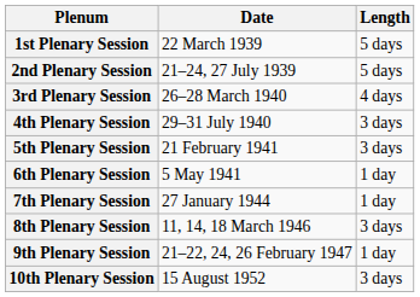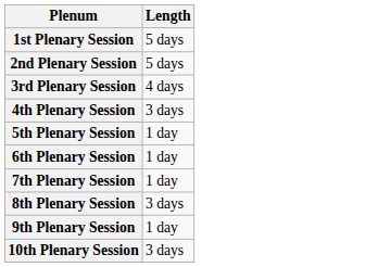- column: Date | 22 March 1939 | 21–24, 27 July 1939 | 26–28 March 1940 | 29–31 July 1940 | 21 February 1941 | 5 May 1941 | 27 January 1944 | 11, 14, 18 March 1946 | 21–22, 24, 26 February 1947 | 15 August 1952
5th Plenary Session | Length: 3 days -> 1 day
